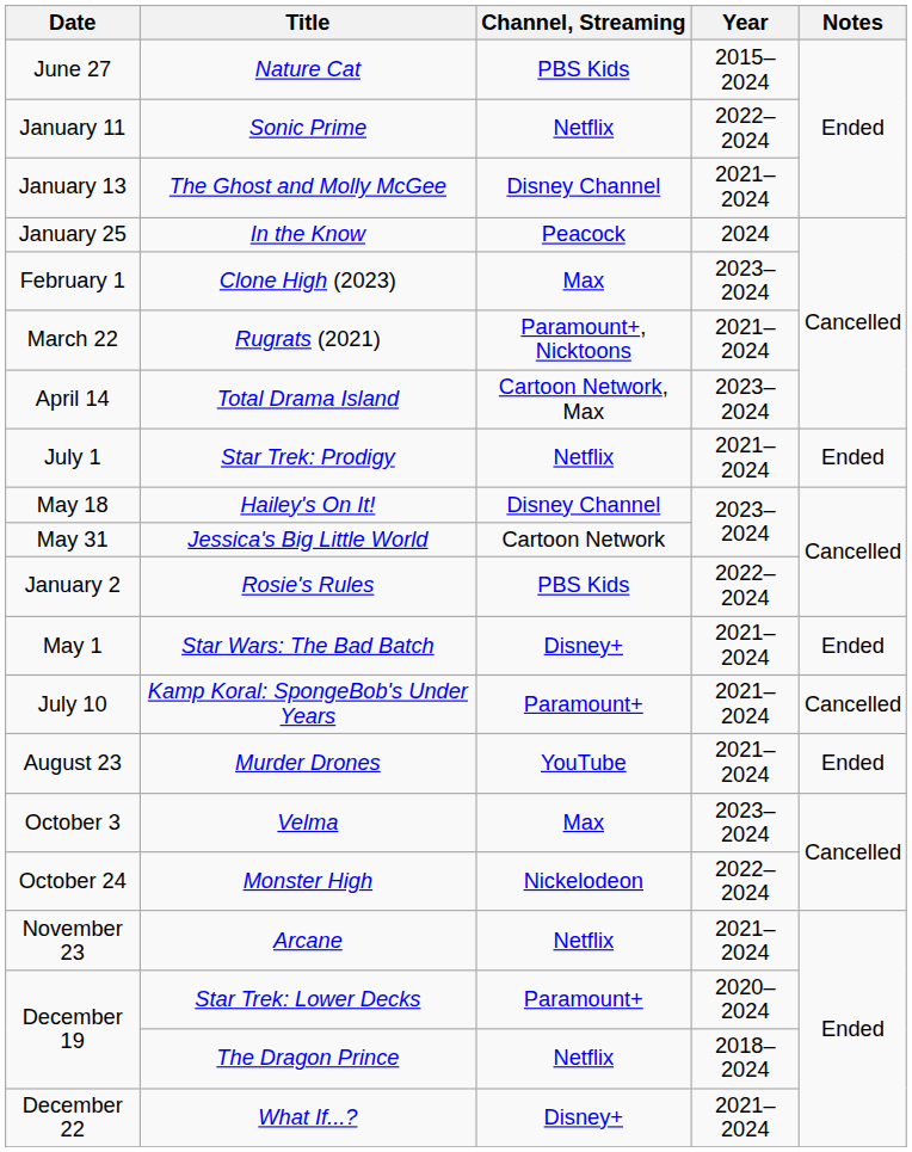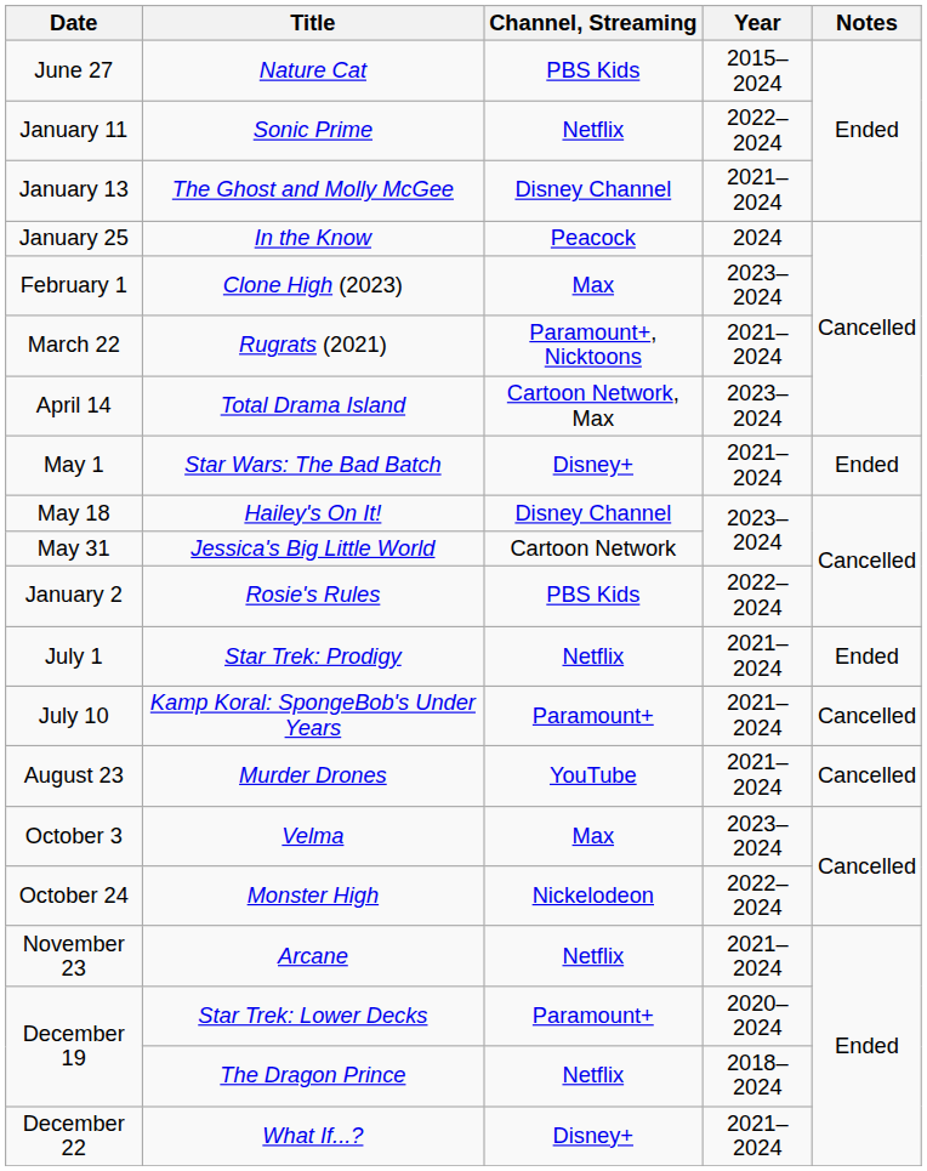rows swapped: Star Wars: The Bad Batch <-> Star Trek: Prodigy
Murder Drones | Notes: Ended -> Cancelled
